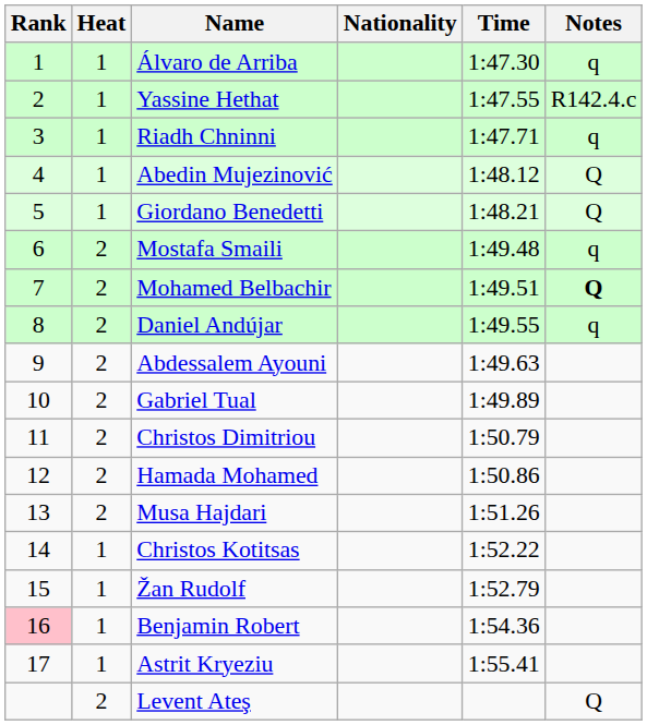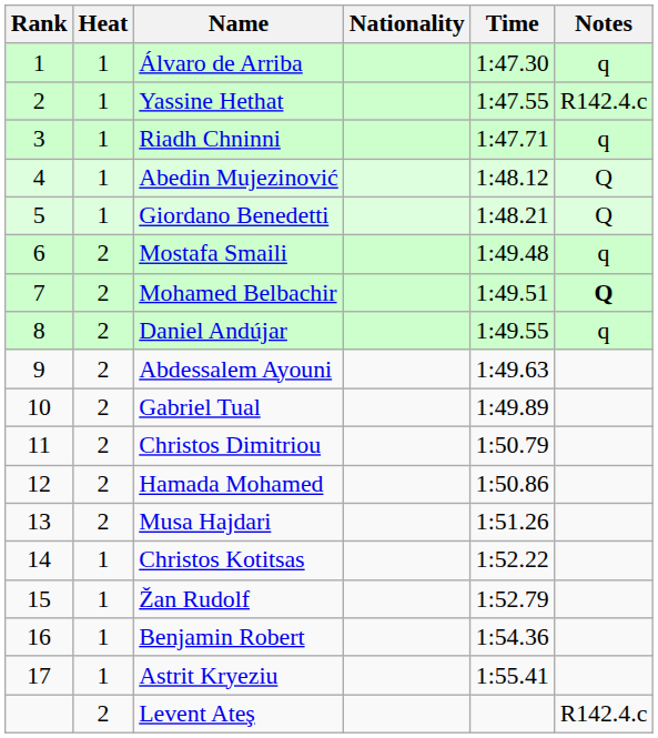Benjamin Robert | Rank: pink background -> no background
Levent Ateş | Notes: Q -> R142.4.c
